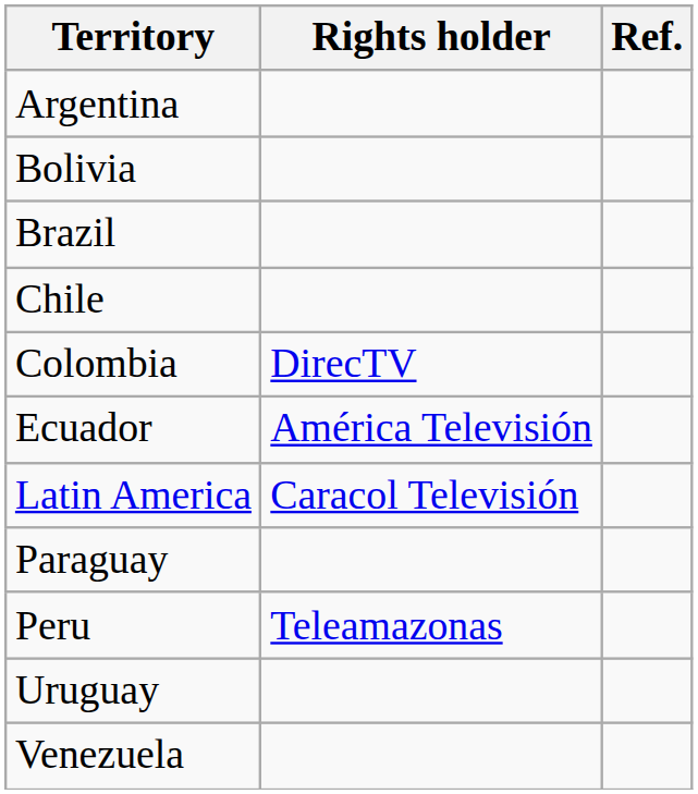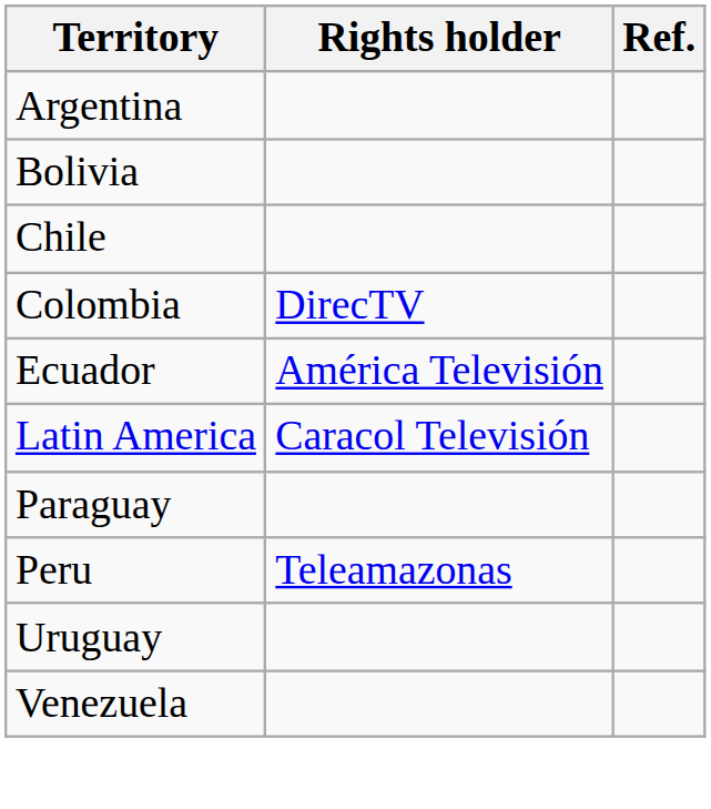- row: Brazil
